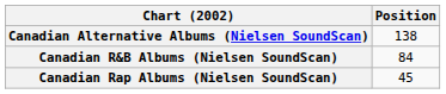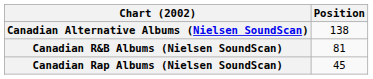Canadian R&B Albums (Nielsen SoundScan) | Position: 84 -> 81
